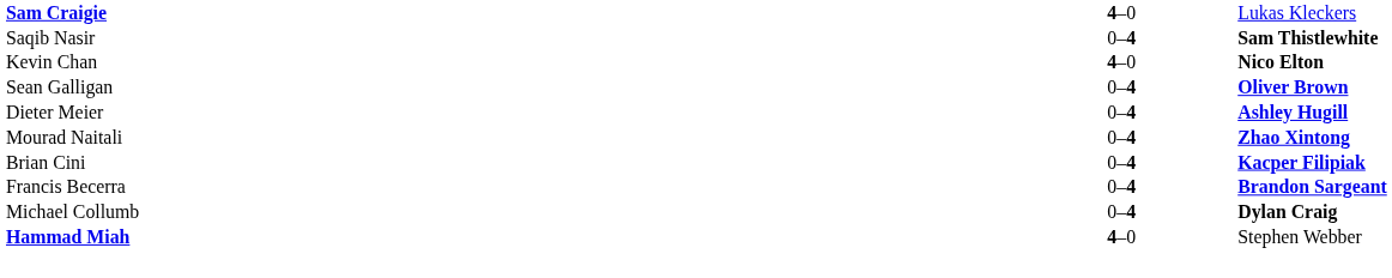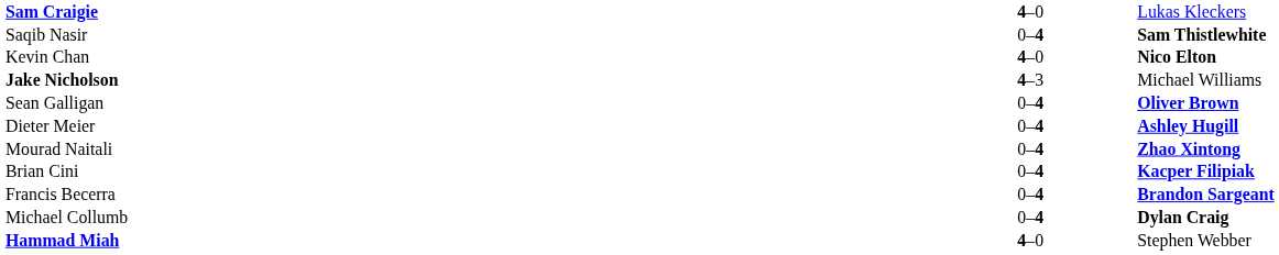+ row: Jake Nicholson | 4–3 | Michael Williams
